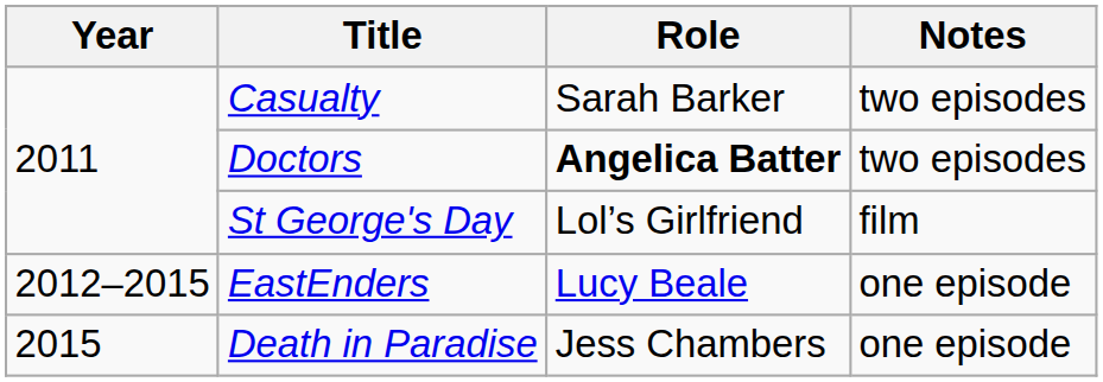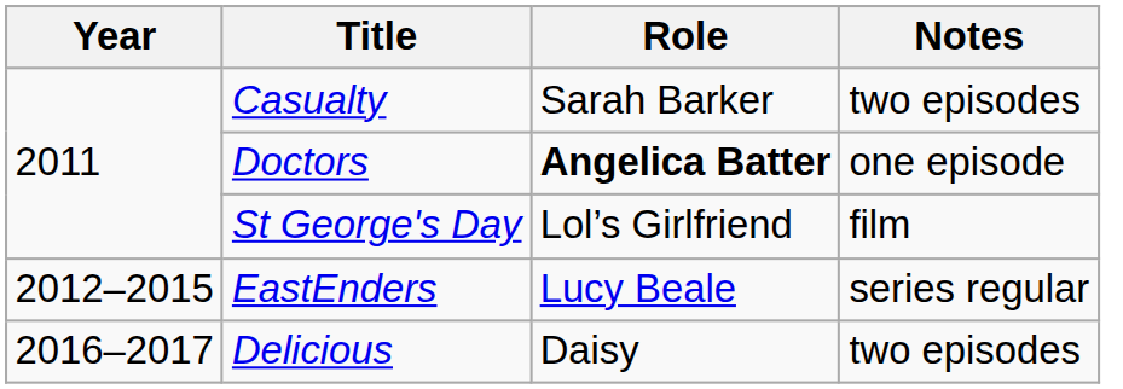Doctors | Notes: two episodes -> one episode
EastEnders | Notes: one episode -> series regular
- row: 2015 | Death in Paradise | Jess Chambers | one episode
+ row: 2016–2017 | Delicious | Daisy | two episodes
